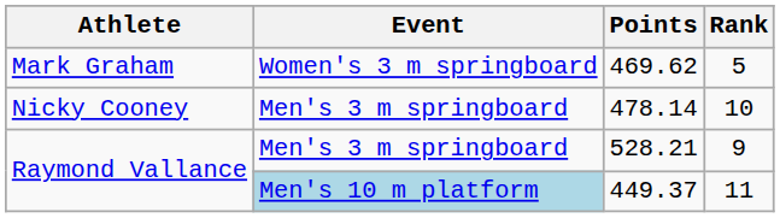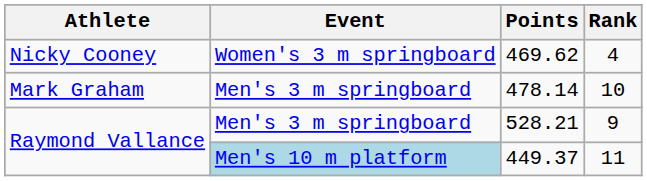469.62 | Athlete: Mark Graham -> Nicky Cooney
469.62 | Rank: 5 -> 4
478.14 | Athlete: Nicky Cooney -> Mark Graham
